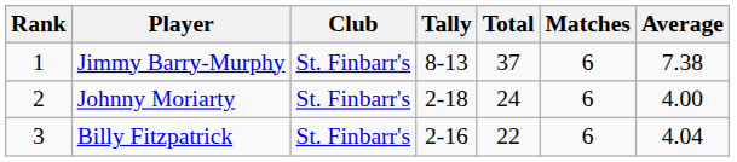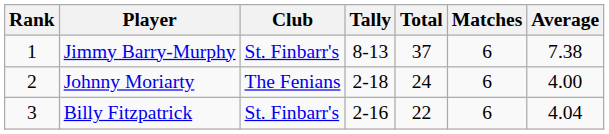Johnny Moriarty | Club: St. Finbarr's -> The Fenians
